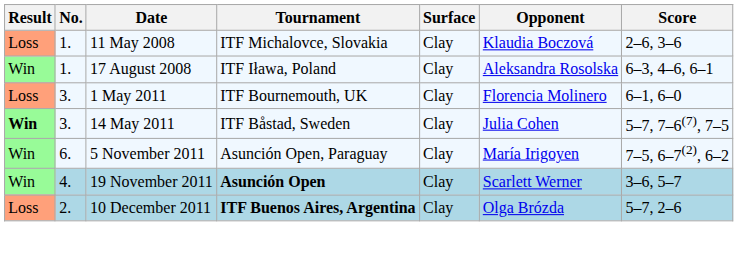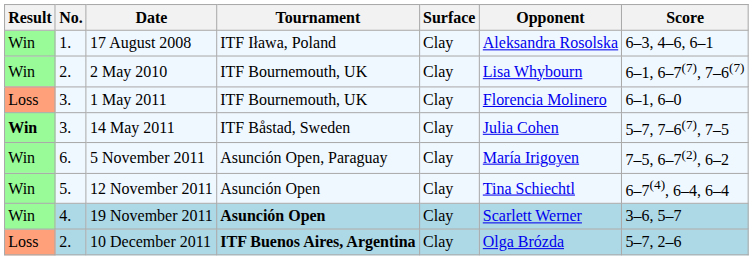- row: Loss | 1. | 11 May 2008 | ITF Michalovce, Slovakia | Clay | Klaudia Boczová | 2–6, 3–6
+ row: Win | 2. | 2 May 2010 | ITF Bournemouth, UK | Clay | Lisa Whybourn | 6–1, 6–7(7), 7–6(7)
+ row: Win | 5. | 12 November 2011 | Asunción Open | Clay | Tina Schiechtl | 6–7(4), 6–4, 6–4
